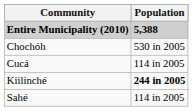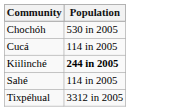- row: Entire Municipality (2010) | 5,388
+ row: Tixpéhual | 3312 in 2005
